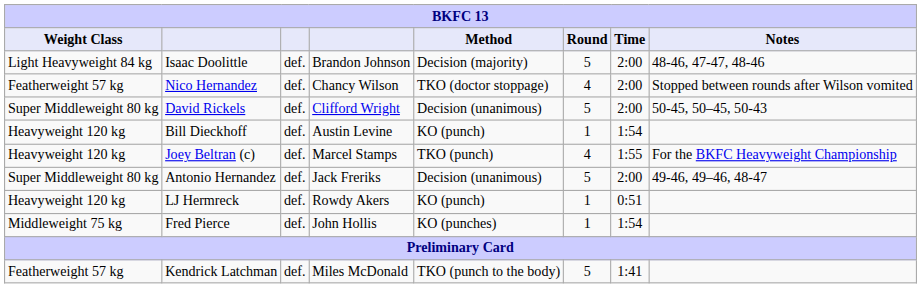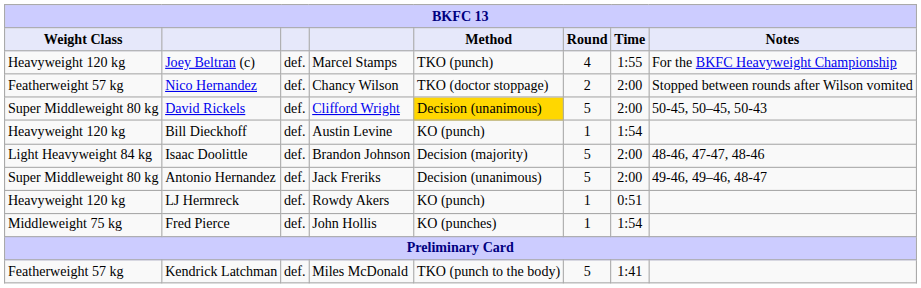rows swapped: Joey Beltran (c) <-> Isaac Doolittle
Nico Hernandez | Round: 4 -> 2
David Rickels | Method: no background -> gold background
